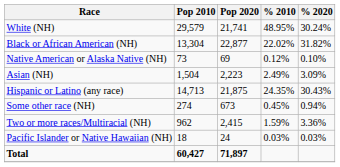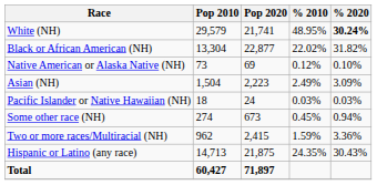White (NH) | % 2020: normal -> bold
rows swapped: Pacific Islander or Native Hawaiian (NH) <-> Hispanic or Latino (any race)
